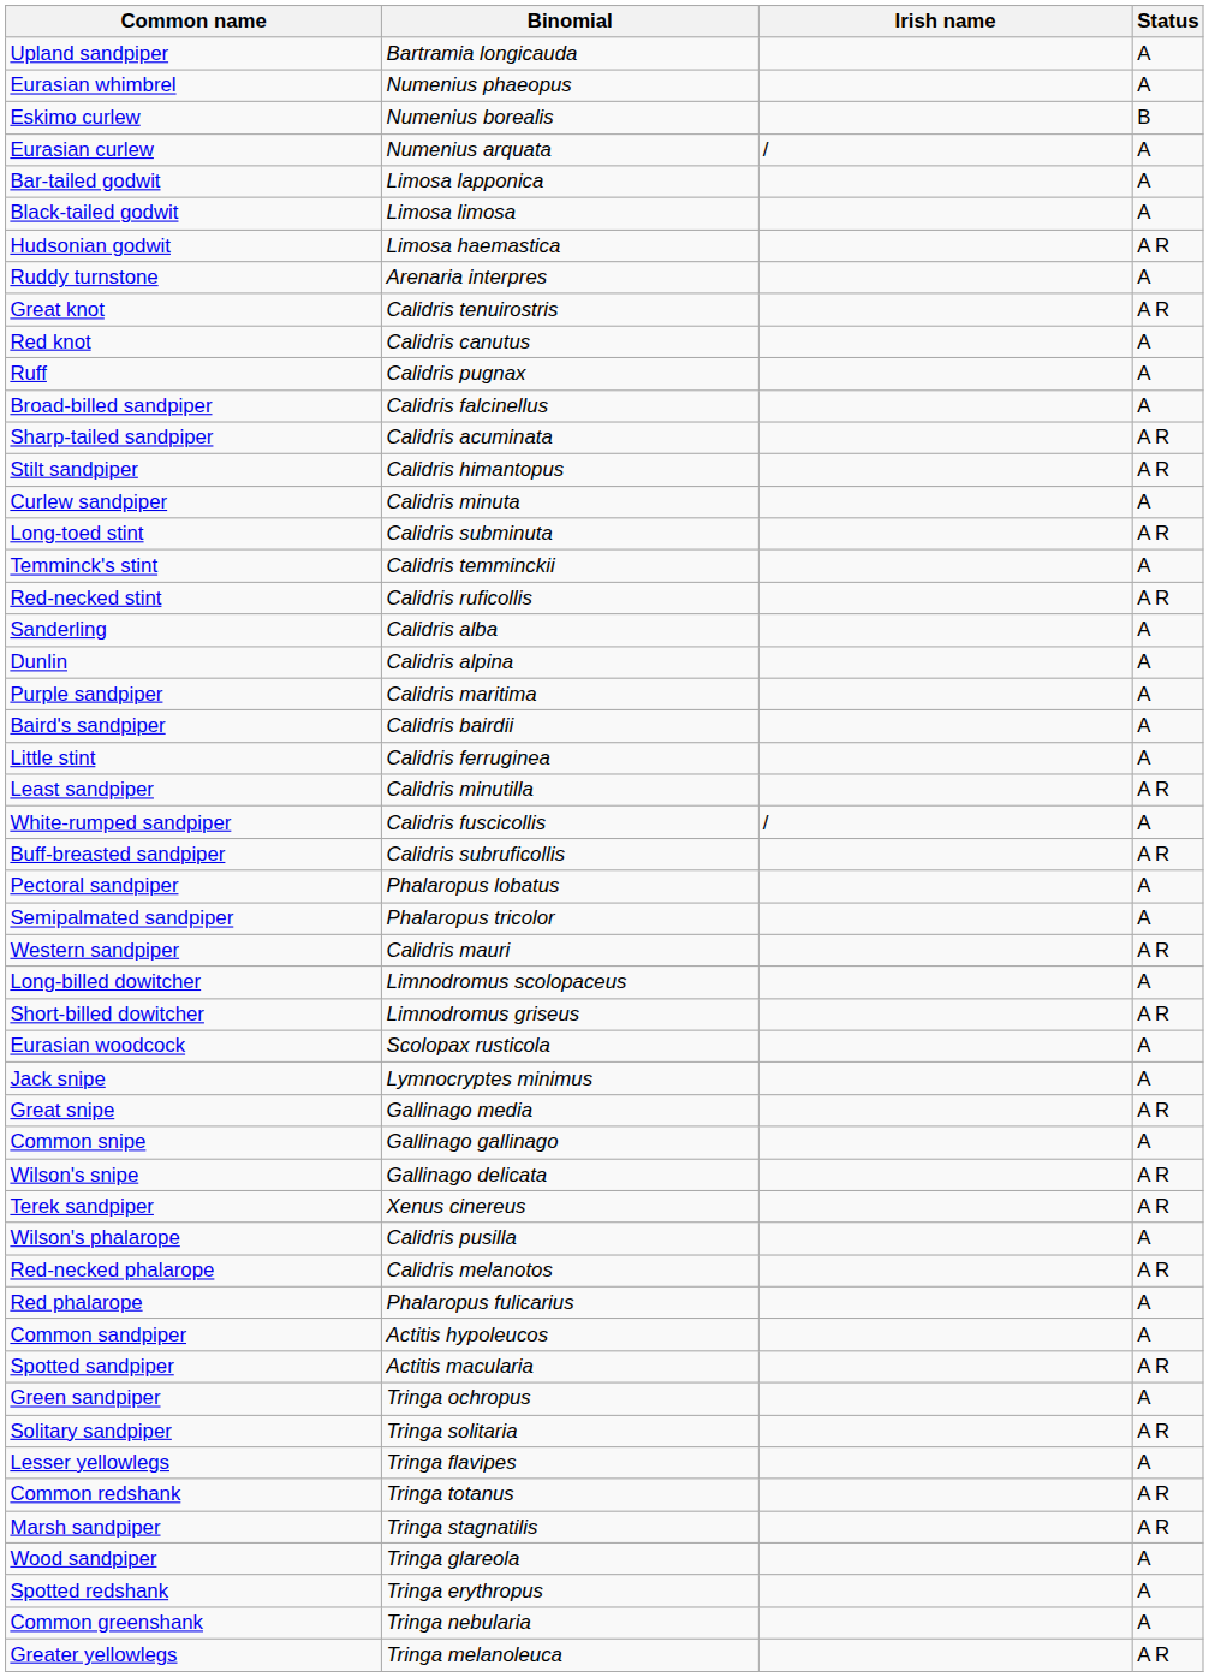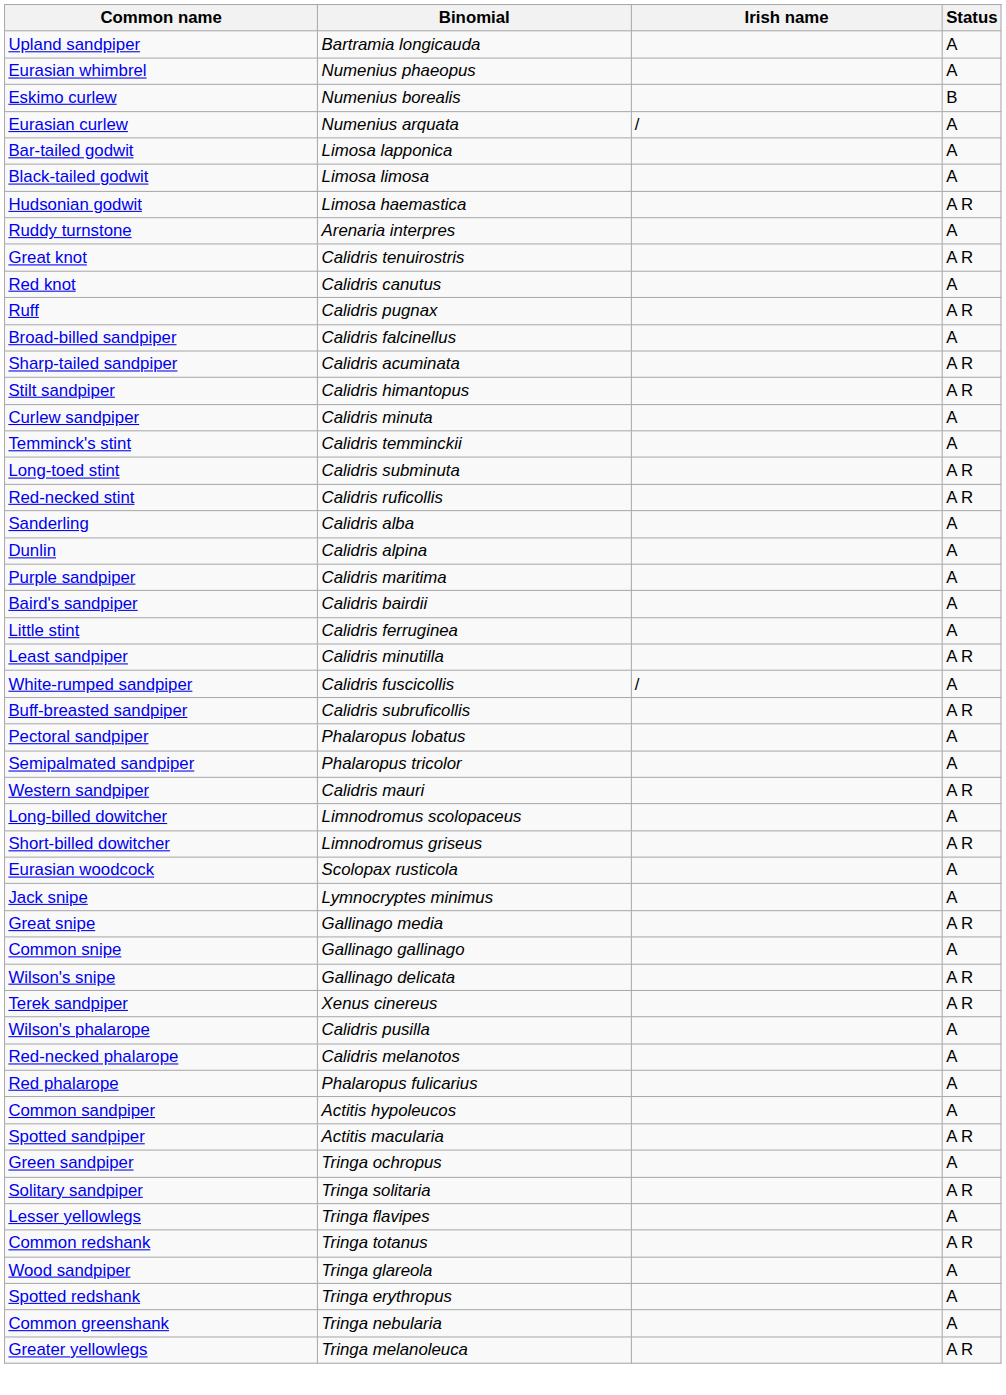Ruff | Status: A -> A R
rows swapped: Temminck's stint <-> Long-toed stint
Red-necked phalarope | Status: A R -> A
- row: Marsh sandpiper | Tringa stagnatilis | A R
